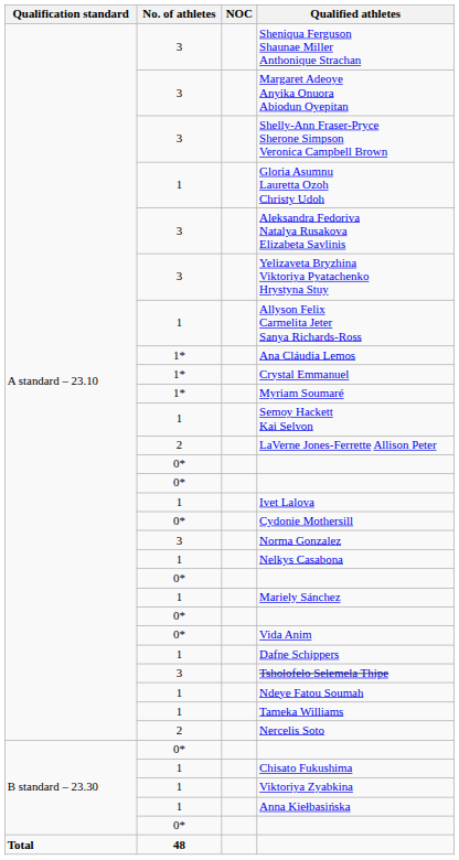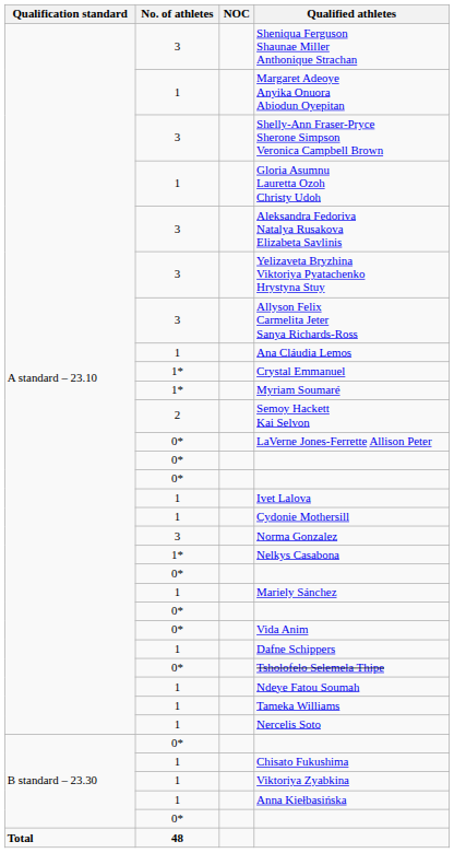Margaret Adeoye Anyika Onuora Abiodun Oyepitan | No. of athletes: 3 -> 1
Allyson Felix Carmelita Jeter Sanya Richards-Ross | No. of athletes: 1 -> 3
Ana Cláudia Lemos | No. of athletes: 1* -> 1
Semoy Hackett Kai Selvon | No. of athletes: 1 -> 2
LaVerne Jones-Ferrette Allison Peter | No. of athletes: 2 -> 0*
Cydonie Mothersill | No. of athletes: 0* -> 1
Nelkys Casabona | No. of athletes: 1 -> 1*
Tsholofelo Selemela Thipe | No. of athletes: 3 -> 0*
Nercelis Soto | No. of athletes: 2 -> 1
